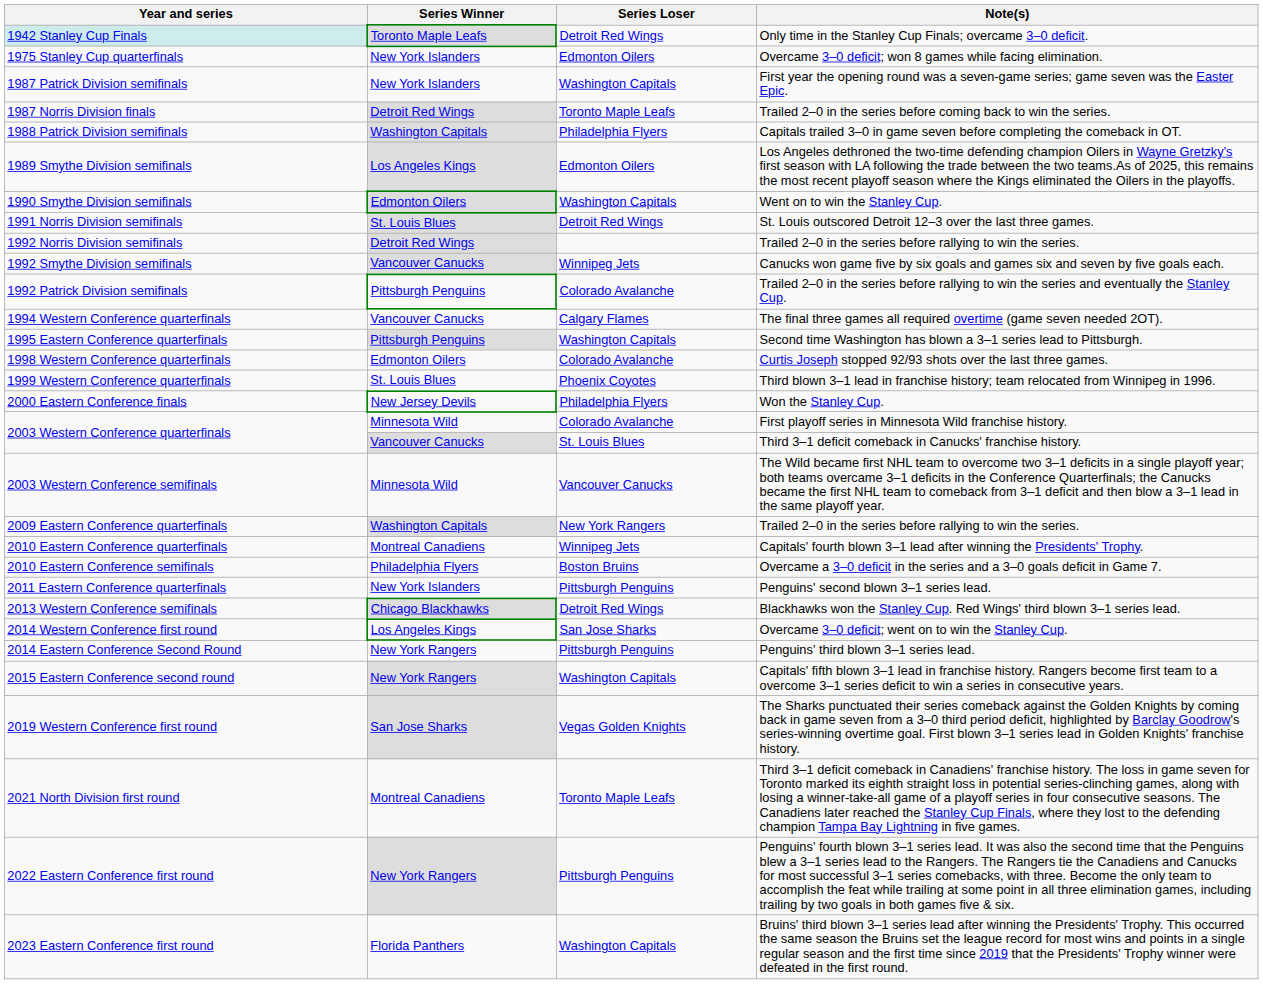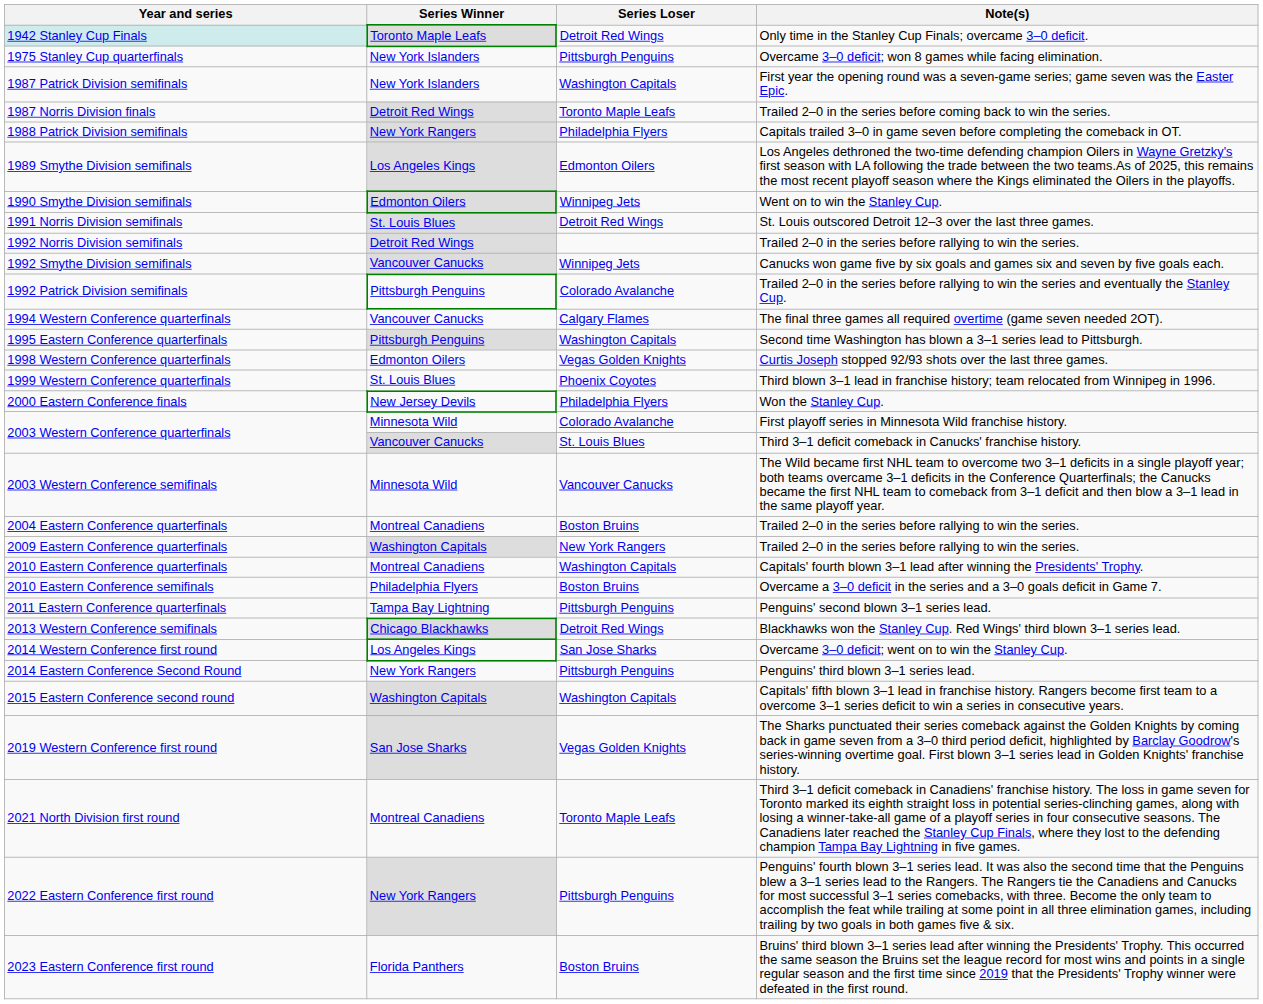1975 Stanley Cup quarterfinals | Series Loser: Edmonton Oilers -> Pittsburgh Penguins
1988 Patrick Division semifinals | Series Winner: Washington Capitals -> New York Rangers
1990 Smythe Division semifinals | Series Loser: Washington Capitals -> Winnipeg Jets
1998 Western Conference quarterfinals | Series Loser: Colorado Avalanche -> Vegas Golden Knights
+ row: 2004 Eastern Conference quarterfinals | Montreal Canadiens | Boston Bruins | Trailed 2–0 in the series before rallying to win the series.
2010 Eastern Conference quarterfinals | Series Loser: Winnipeg Jets -> Washington Capitals
2011 Eastern Conference quarterfinals | Series Winner: New York Islanders -> Tampa Bay Lightning
2015 Eastern Conference second round | Series Winner: New York Rangers -> Washington Capitals
2023 Eastern Conference first round | Series Loser: Washington Capitals -> Boston Bruins
